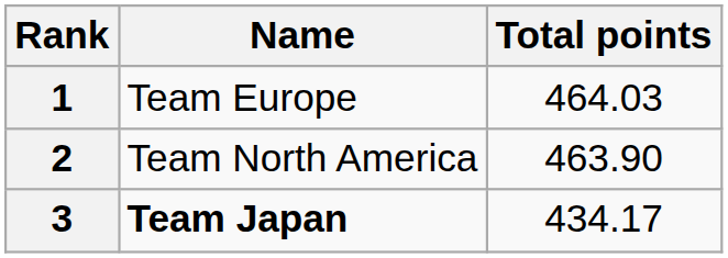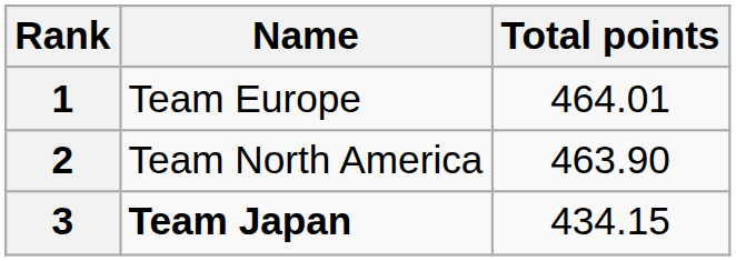1 | Total points: 464.03 -> 464.01
3 | Total points: 434.17 -> 434.15
